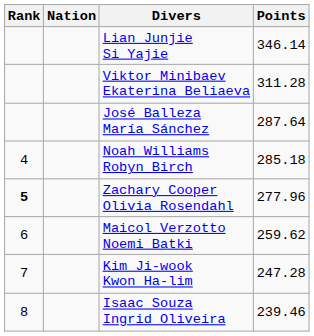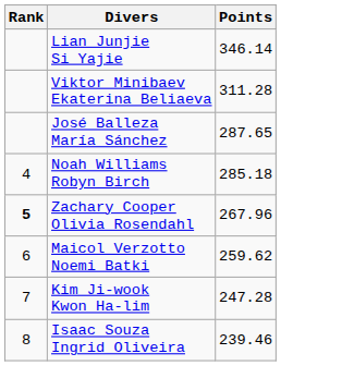- column: Nation
José Balleza María Sánchez | Points: 287.64 -> 287.65
Zachary Cooper Olivia Rosendahl | Points: 277.96 -> 267.96
